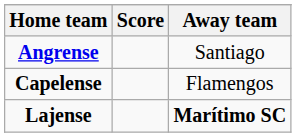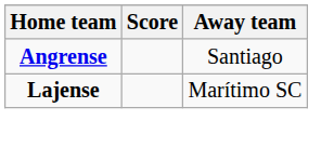- row: Capelense | Flamengos
Lajense | Away team: bold -> normal
